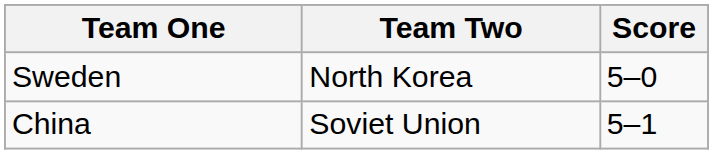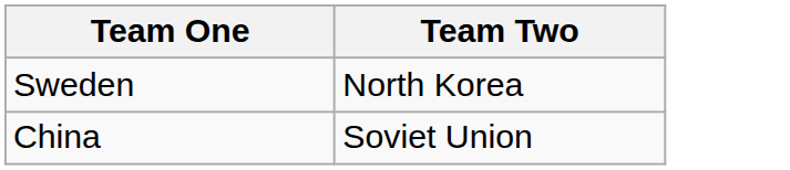- column: Score | 5–0 | 5–1
